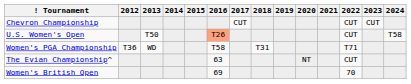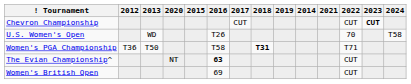columns swapped: 2014 <-> 2020
Chevron Championship | 2023: normal -> bold
U.S. Women's Open | 2013: T50 -> WD
U.S. Women's Open | 2016: lightsalmon background -> no background
U.S. Women's Open | 2022: CUT -> 70
Women's PGA Championship | 2013: WD -> T50
Women's PGA Championship | 2018: normal -> bold
The Evian Championship^ | 2016: normal -> bold
Women's British Open | 2022: 70 -> CUT
